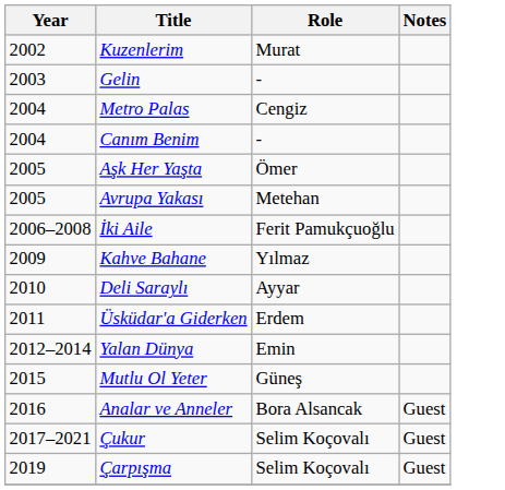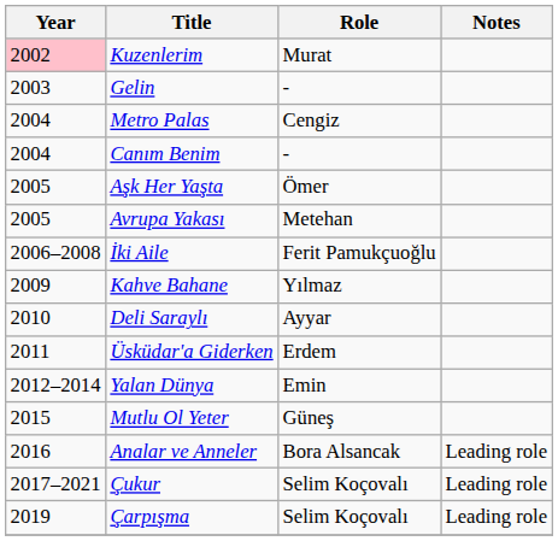Kuzenlerim | Year: no background -> pink background
Analar ve Anneler | Notes: Guest -> Leading role
Çukur | Notes: Guest -> Leading role
Çarpışma | Notes: Guest -> Leading role
